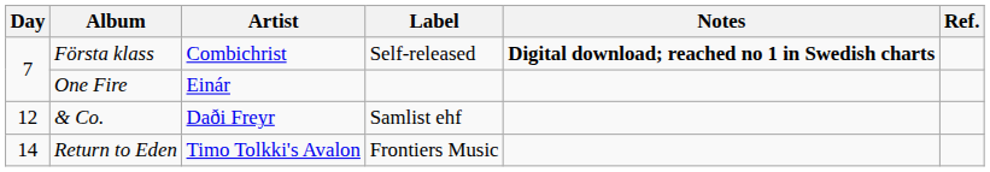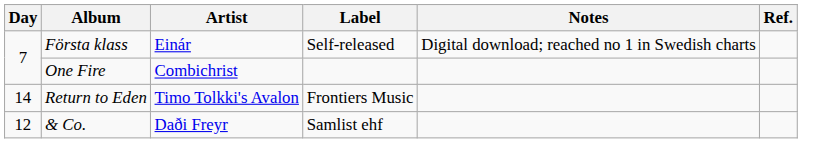Första klass | Artist: Combichrist -> Einár
Första klass | Notes: bold -> normal
One Fire | Artist: Einár -> Combichrist
rows swapped: & Co. <-> Return to Eden
